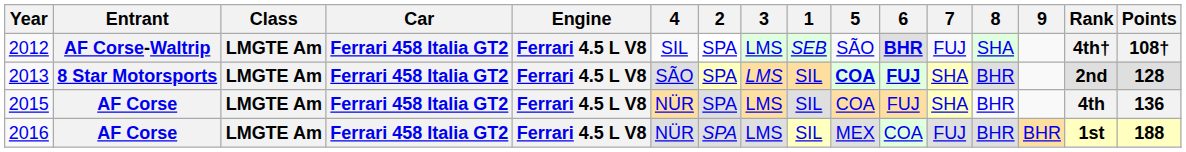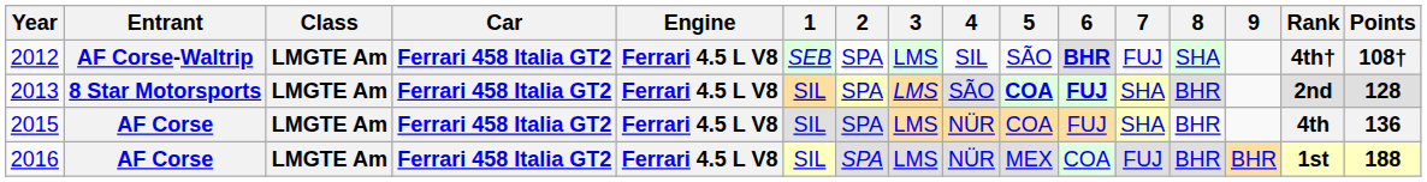columns swapped: 1 <-> 4
